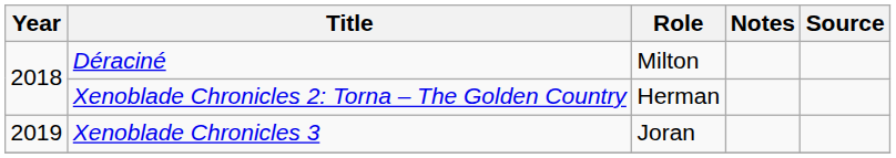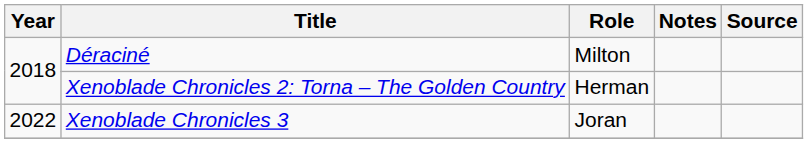Xenoblade Chronicles 3 | Year: 2019 -> 2022
